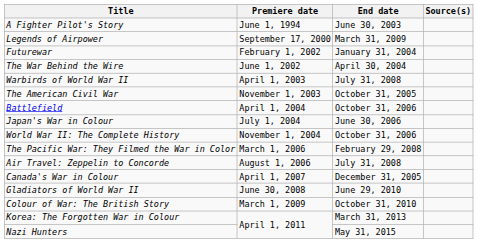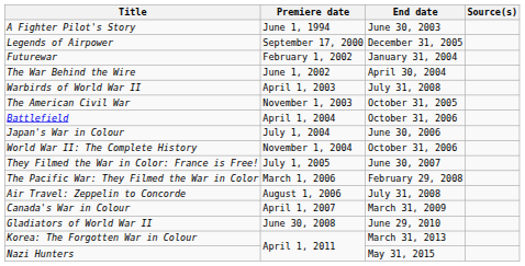Legends of Airpower | End date: March 31, 2009 -> December 31, 2005
+ row: They Filmed the War in Color: France is Free! | July 1, 2005 | June 30, 2007
Canada's War in Colour | End date: December 31, 2005 -> March 31, 2009
- row: Colour of War: The British Story | March 1, 2009 | October 31, 2010
